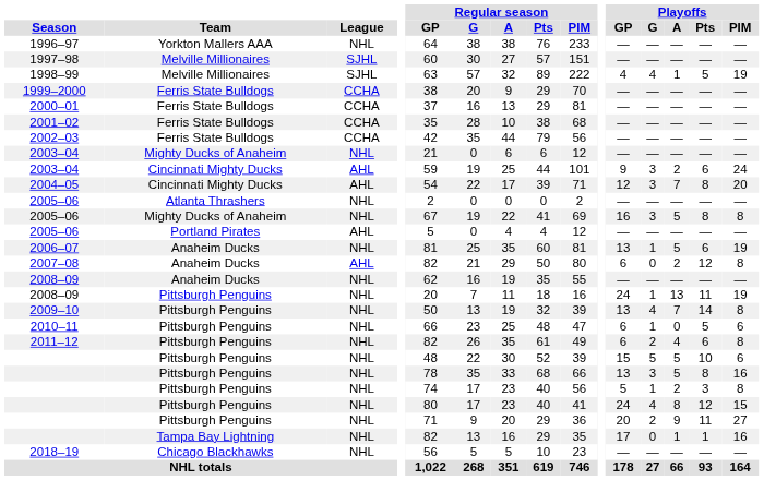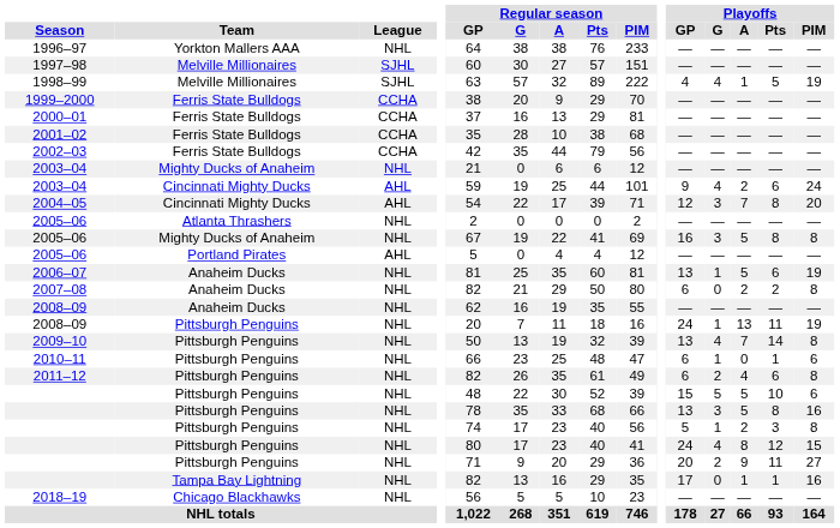2003–04 / Cincinnati Mighty Ducks | Playoffs / G: 3 -> 4
2007–08 | League: AHL -> NHL
2007–08 | Playoffs / Pts: 12 -> 2
2010–11 | Playoffs / Pts: 5 -> 1
